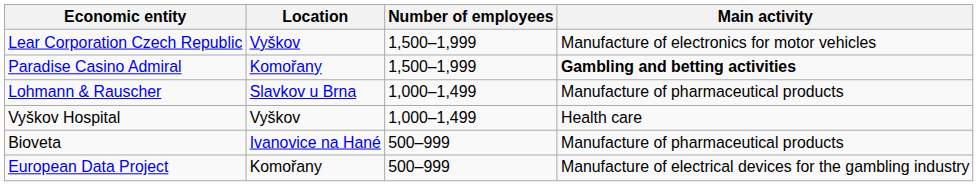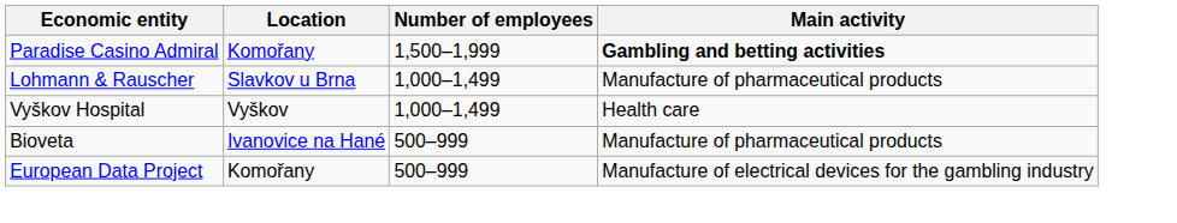- row: Lear Corporation Czech Republic | Vyškov | 1,500–1,999 | Manufacture of electronics for motor vehicles
